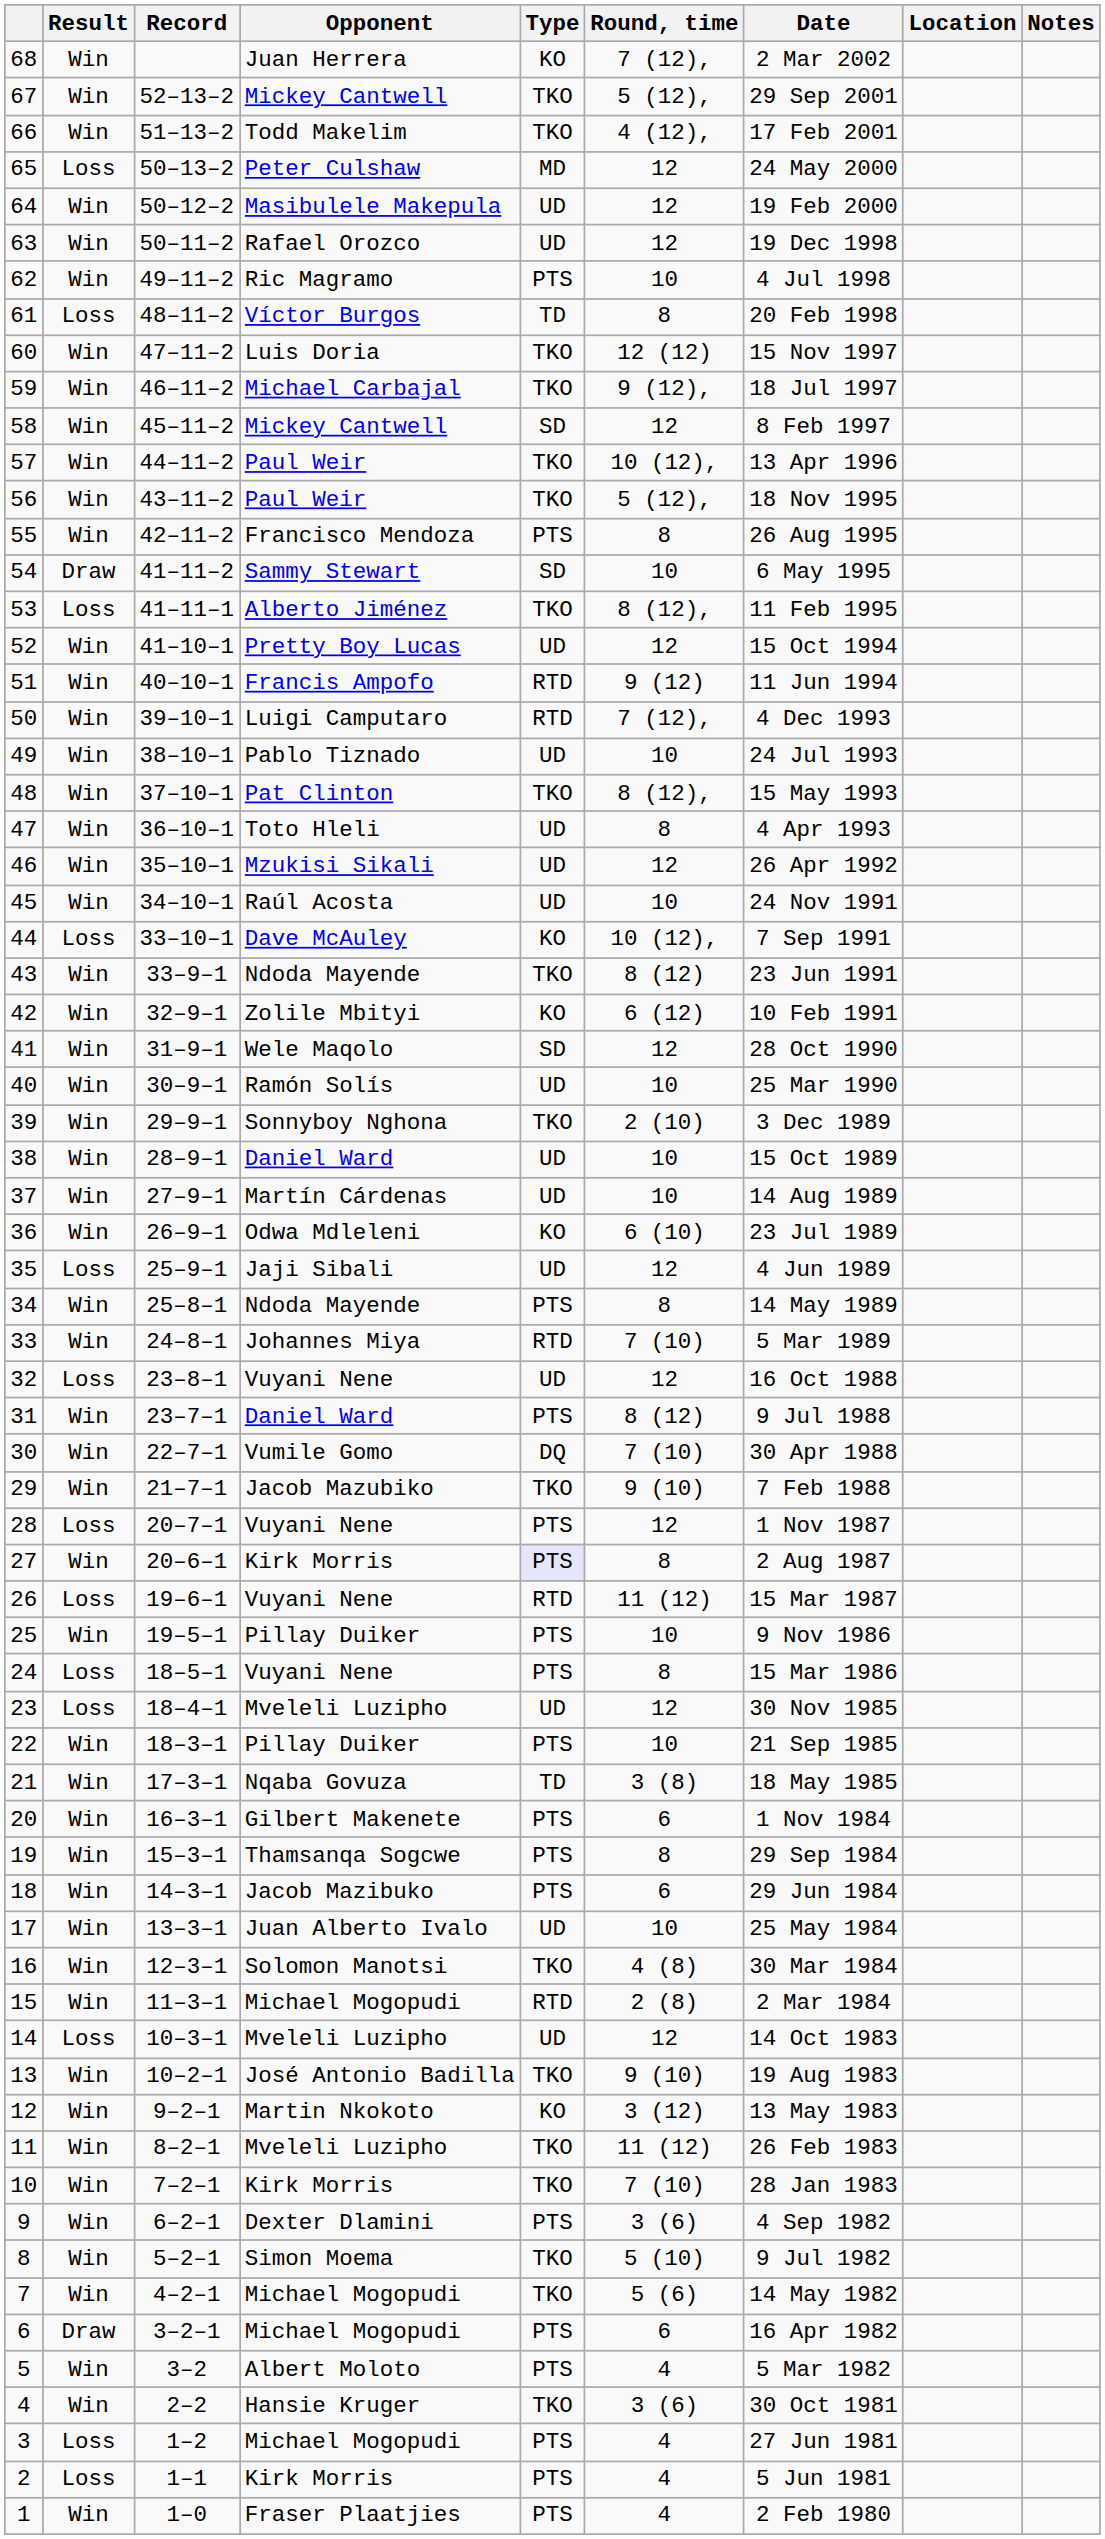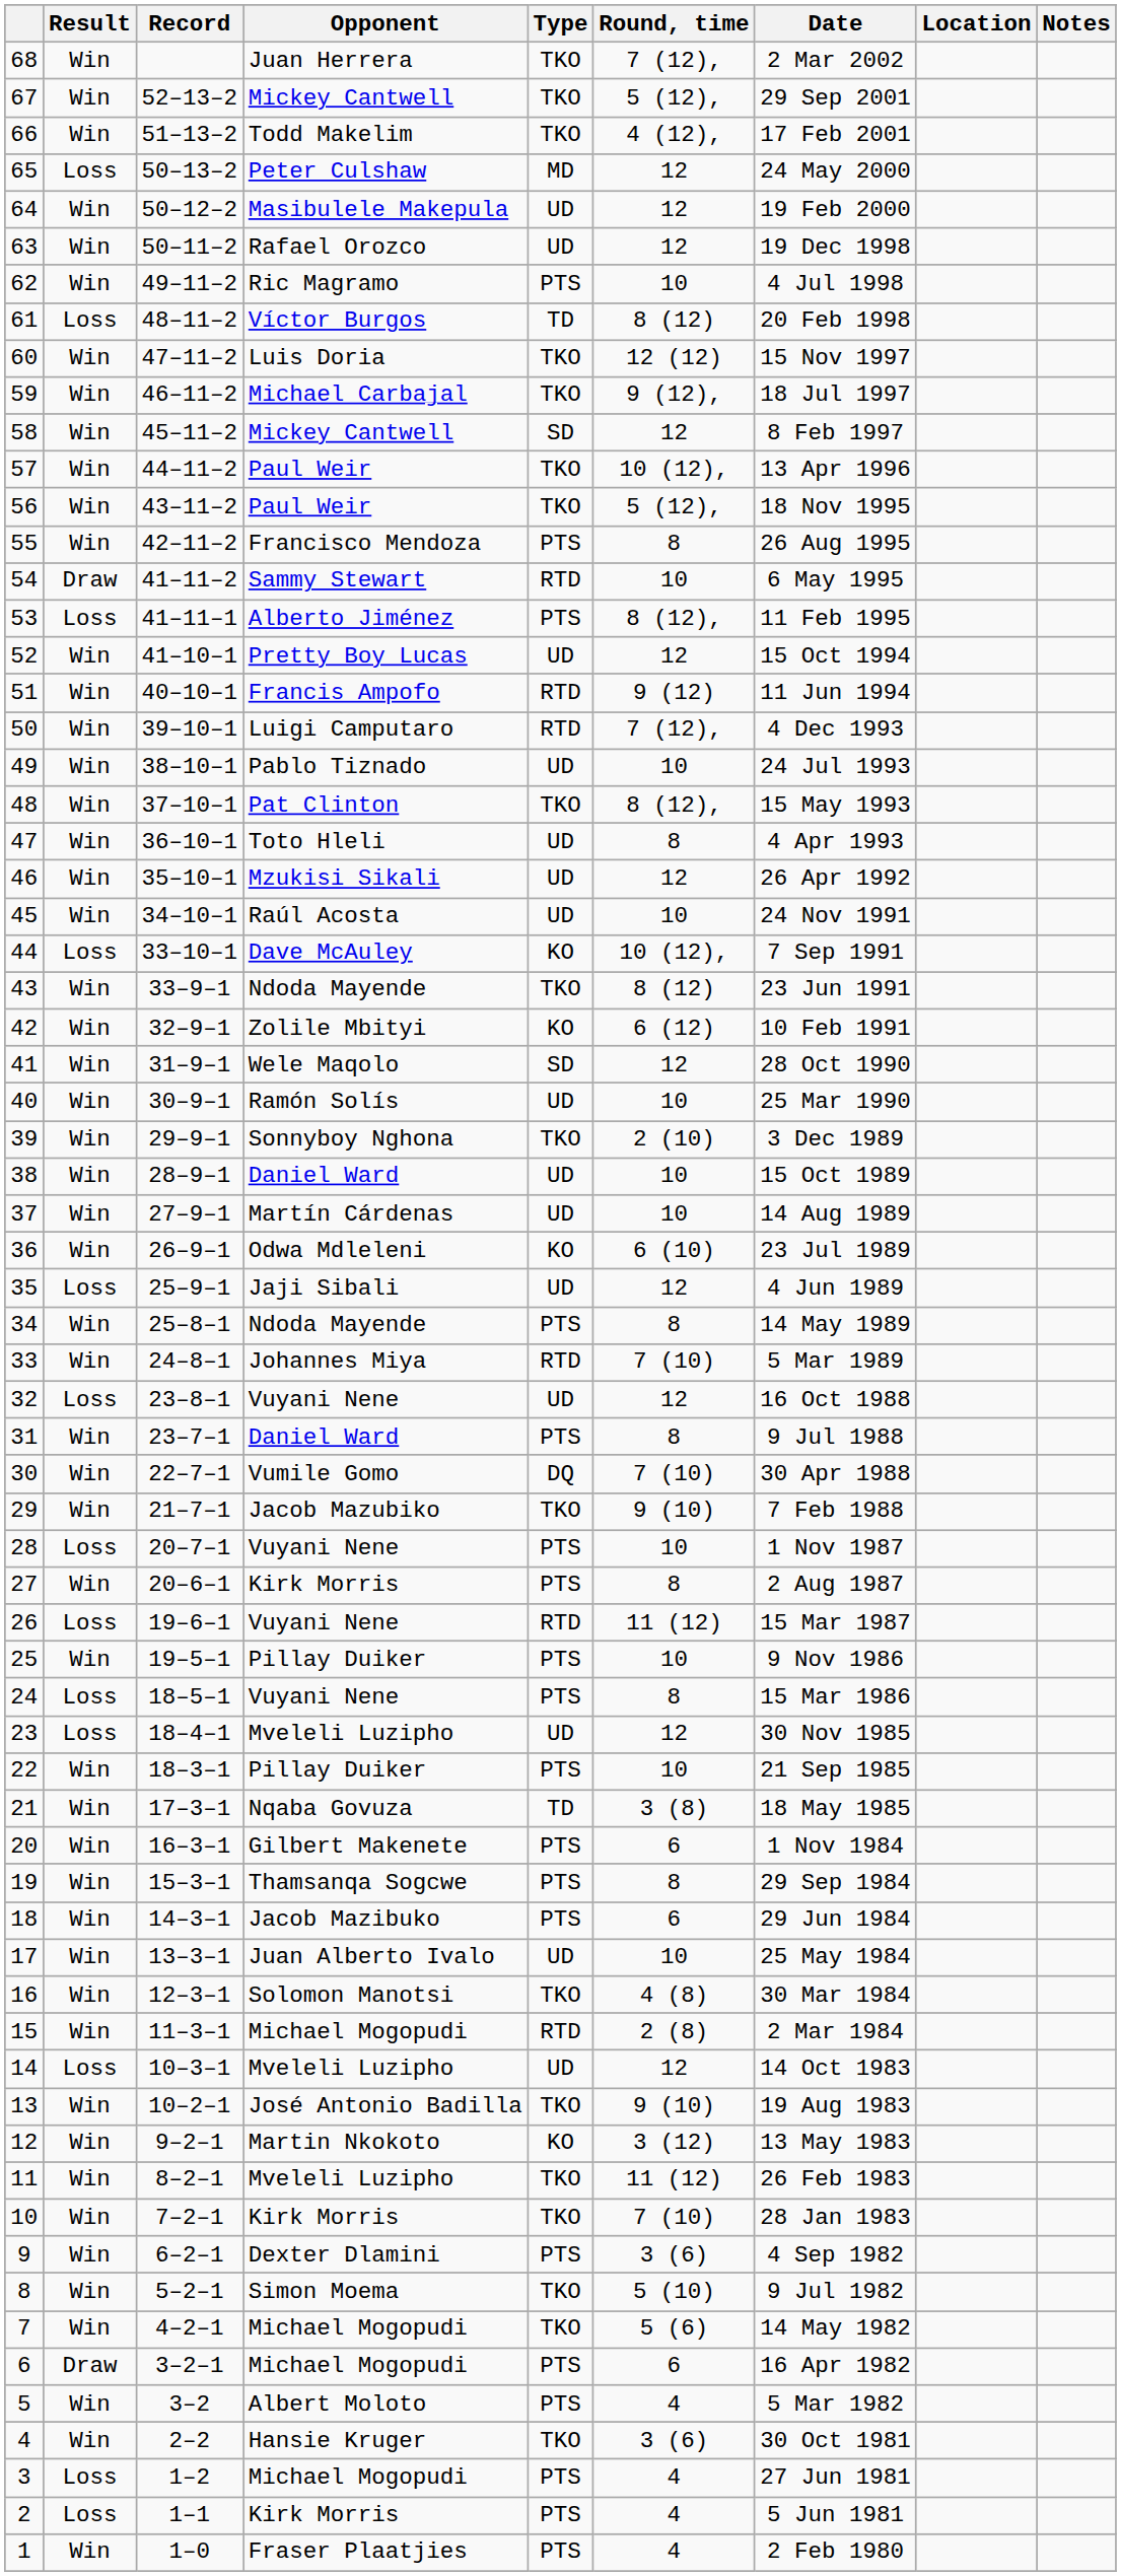68 | Type: KO -> TKO
61 | Round, time: 8 -> 8 (12)
54 | Type: SD -> RTD
53 | Type: TKO -> PTS
31 | Round, time: 8 (12) -> 8
28 | Round, time: 12 -> 10
27 | Type: lavender background -> no background
